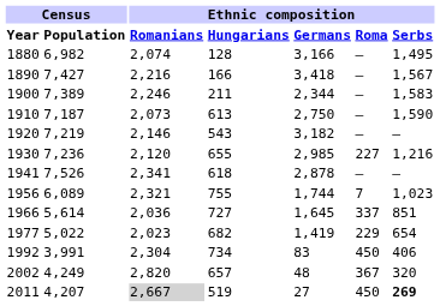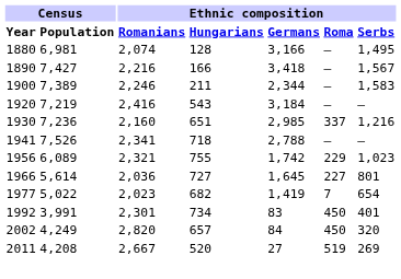1880 | Census / Population: 6,982 -> 6,981
- row: 1910 | 7,187 | 2,073 | 613 | 2,750 | – | 1,590
1920 | Ethnic composition / Romanians: 2,146 -> 2,416
1920 | Ethnic composition / Germans: 3,182 -> 3,184
1930 | Ethnic composition / Romanians: 2,120 -> 2,160
1930 | Ethnic composition / Hungarians: 655 -> 651
1930 | Ethnic composition / Roma: 227 -> 337
1941 | Ethnic composition / Hungarians: 618 -> 718
1941 | Ethnic composition / Germans: 2,878 -> 2,788
1956 | Ethnic composition / Germans: 1,744 -> 1,742
1956 | Ethnic composition / Roma: 7 -> 229
1966 | Ethnic composition / Roma: 337 -> 227
1966 | Ethnic composition / Serbs: 851 -> 801
1977 | Ethnic composition / Roma: 229 -> 7
1992 | Ethnic composition / Romanians: 2,304 -> 2,301
1992 | Ethnic composition / Serbs: 406 -> 401
2002 | Ethnic composition / Germans: 48 -> 84
2002 | Ethnic composition / Roma: 367 -> 450
2011 | Census / Population: 4,207 -> 4,208
2011 | Ethnic composition / Romanians: lightgrey background -> no background
2011 | Ethnic composition / Hungarians: 519 -> 520
2011 | Ethnic composition / Roma: 450 -> 519
2011 | Ethnic composition / Serbs: bold -> normal
